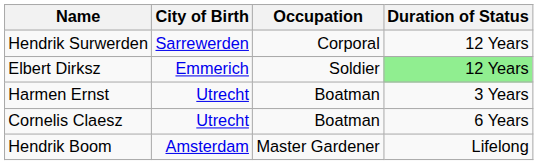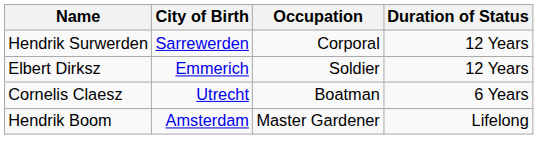Elbert Dirksz | Duration of Status: lightgreen background -> no background
- row: Harmen Ernst | Utrecht | Boatman | 3 Years
